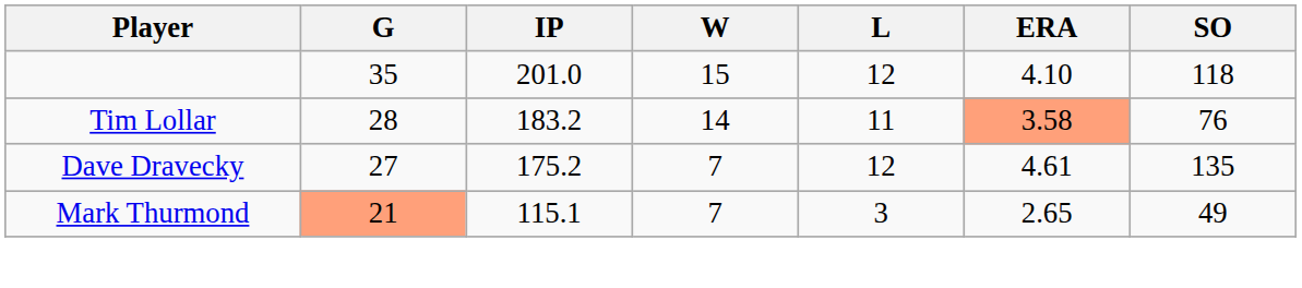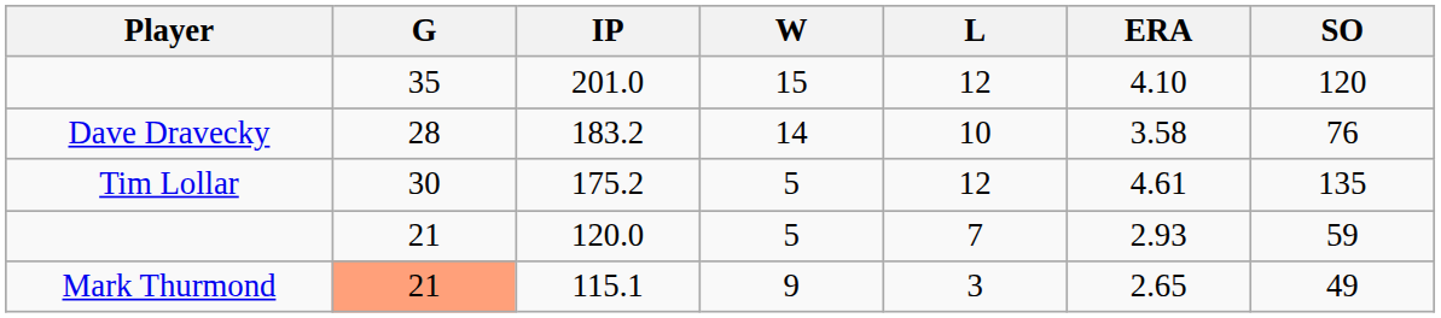201.0 | SO: 118 -> 120
183.2 | Player: Tim Lollar -> Dave Dravecky
183.2 | L: 11 -> 10
183.2 | ERA: lightsalmon background -> no background
175.2 | Player: Dave Dravecky -> Tim Lollar
175.2 | G: 27 -> 30
175.2 | W: 7 -> 5
+ row: 21 | 120.0 | 5 | 7 | 2.93 | 59
115.1 | W: 7 -> 9
